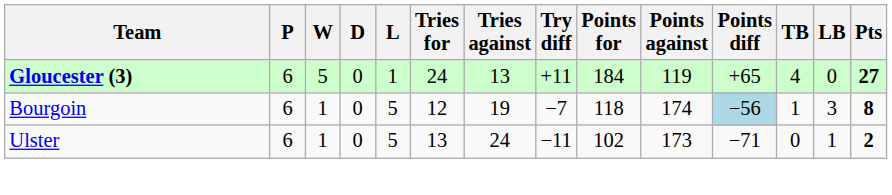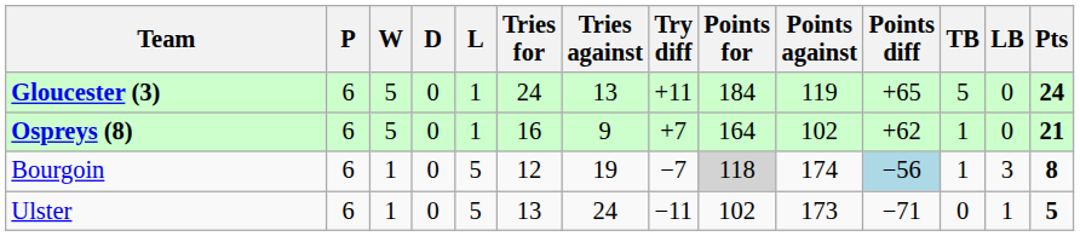Gloucester (3) | TB: 4 -> 5
Gloucester (3) | Pts: 27 -> 24
+ row: Ospreys (8) | 6 | 5 | 0 | 1 | 16 | 9 | +7 | 164 | 102 | +62 | 1 | 0 | 21
Bourgoin | Points for: no background -> lightgrey background
Ulster | Pts: 2 -> 5
